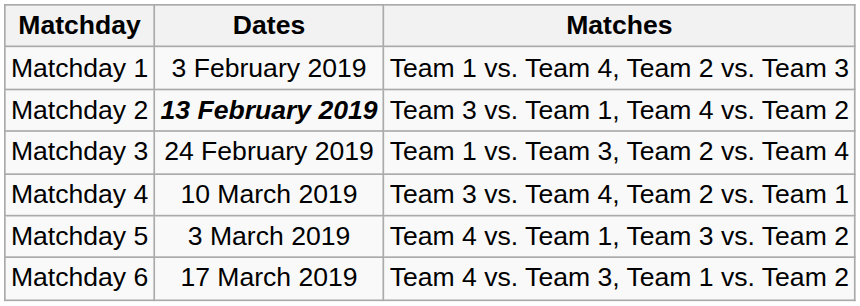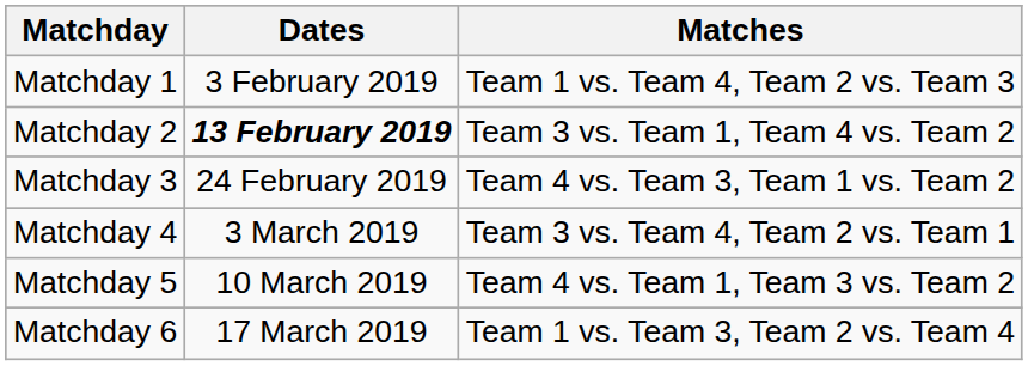Matchday 3 | Matches: Team 1 vs. Team 3, Team 2 vs. Team 4 -> Team 4 vs. Team 3, Team 1 vs. Team 2
Matchday 4 | Dates: 10 March 2019 -> 3 March 2019
Matchday 5 | Dates: 3 March 2019 -> 10 March 2019
Matchday 6 | Matches: Team 4 vs. Team 3, Team 1 vs. Team 2 -> Team 1 vs. Team 3, Team 2 vs. Team 4
